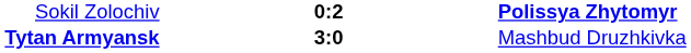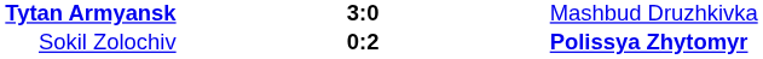rows swapped: Tytan Armyansk <-> Sokil Zolochiv
